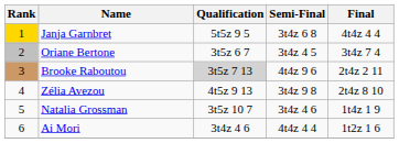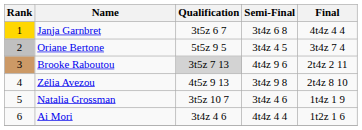Janja Garnbret | Qualification: 5t5z 9 5 -> 3t5z 6 7
Oriane Bertone | Qualification: 3t5z 6 7 -> 5t5z 9 5
